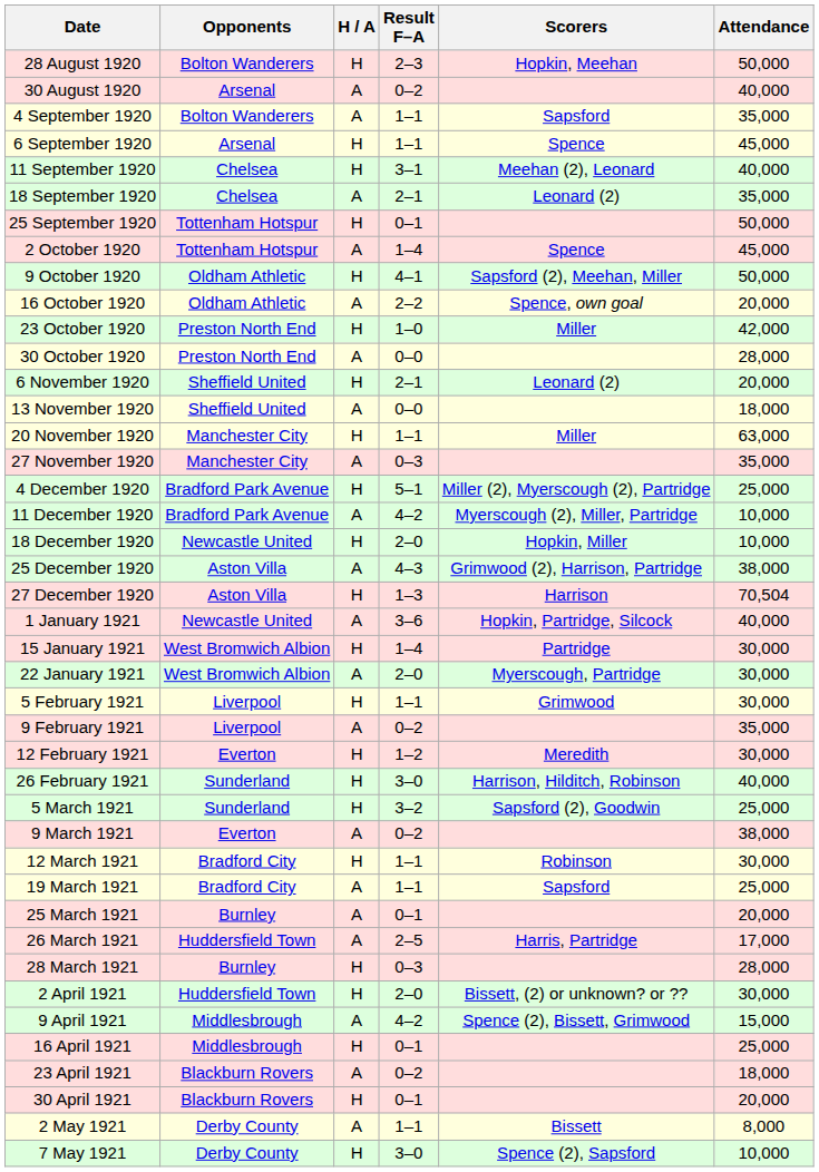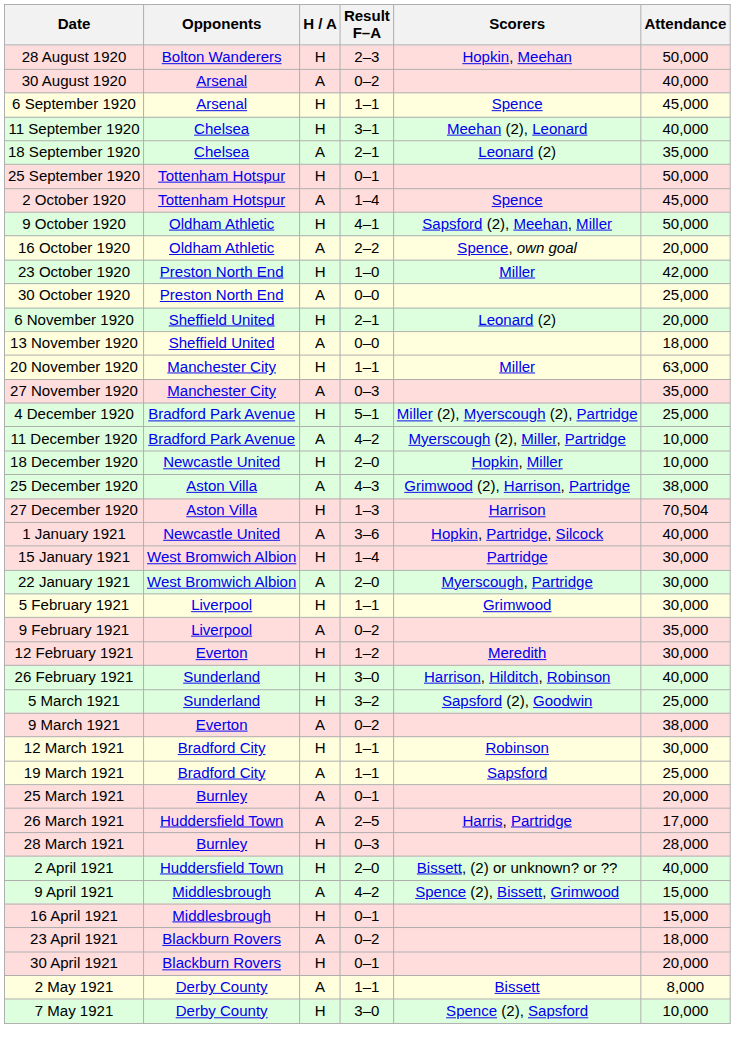- row: 4 September 1920 | Bolton Wanderers | A | 1–1 | Sapsford | 35,000
30 October 1920 | Attendance: 28,000 -> 25,000
2 April 1921 | Attendance: 30,000 -> 40,000
16 April 1921 | Attendance: 25,000 -> 15,000
